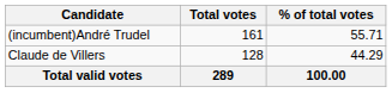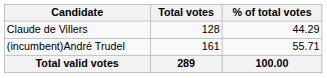rows swapped: (incumbent)André Trudel <-> Claude de Villers
